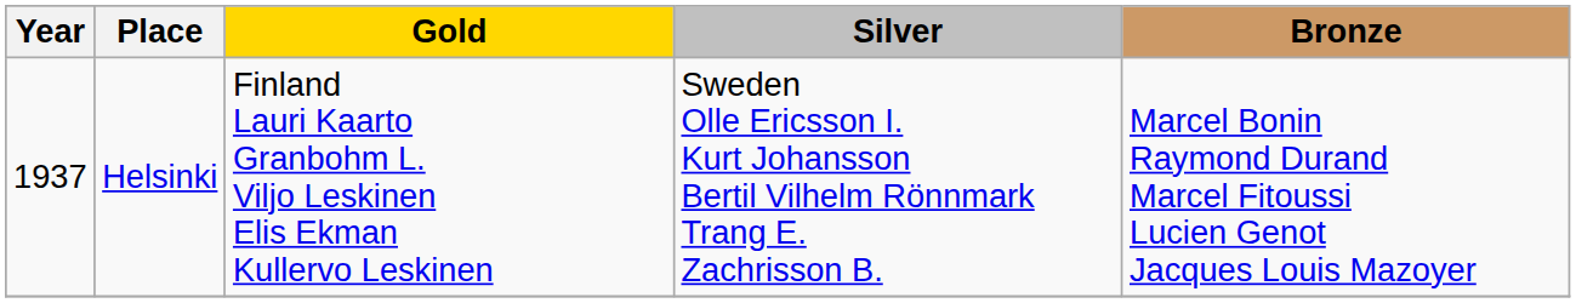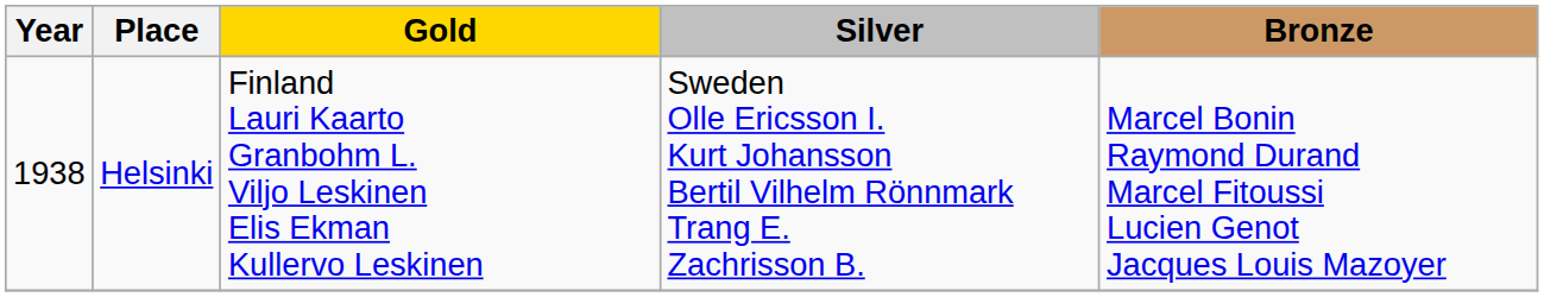Helsinki | Year: 1937 -> 1938
